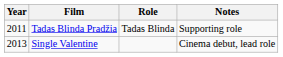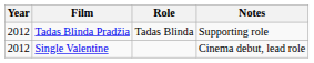Tadas Blinda Pradžia | Year: 2011 -> 2012
Single Valentine | Year: 2013 -> 2012
